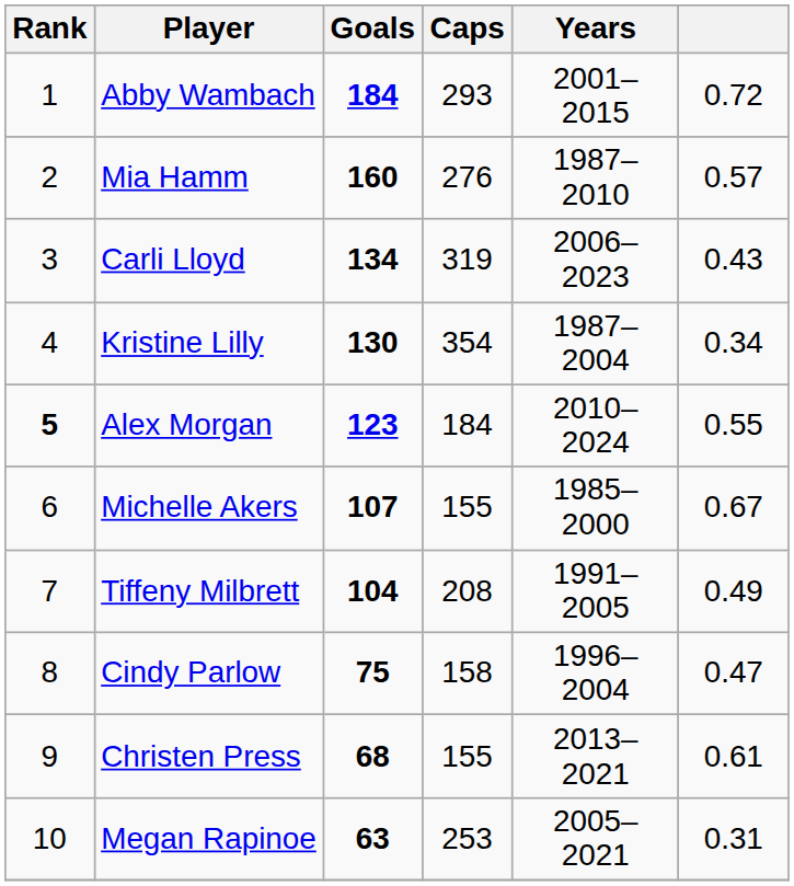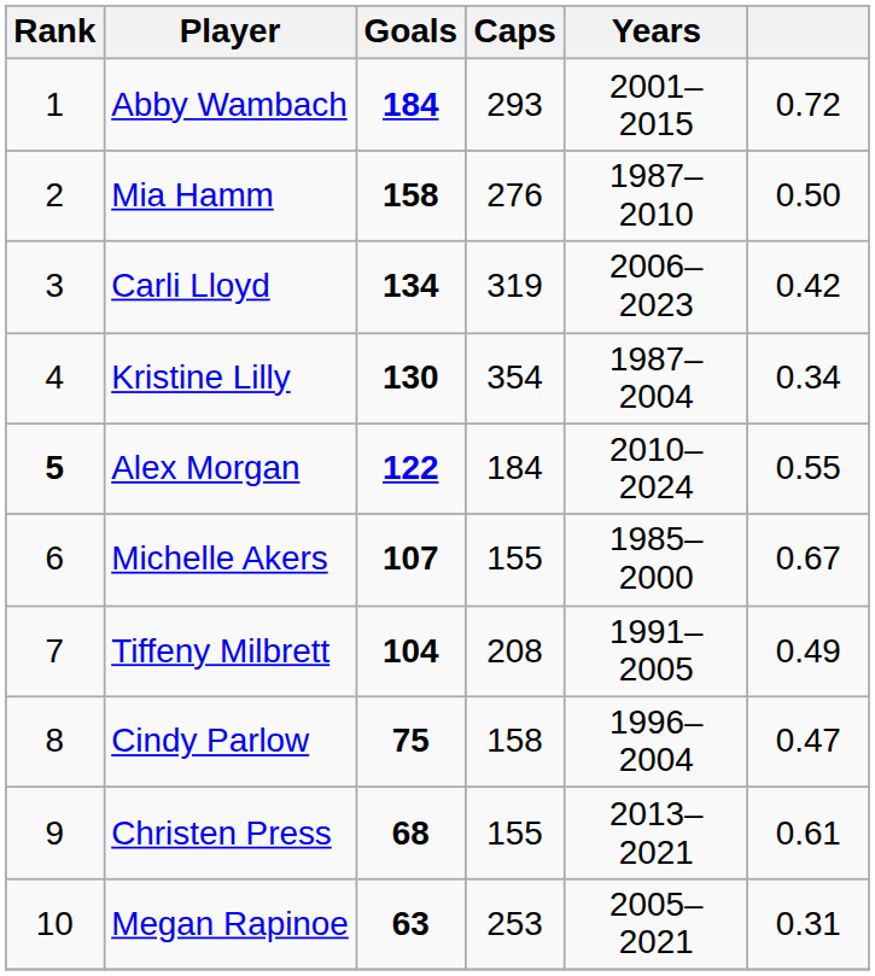Mia Hamm | Goals: 160 -> 158
Mia Hamm | column 6: 0.57 -> 0.50
Carli Lloyd | column 6: 0.43 -> 0.42
Alex Morgan | Goals: 123 -> 122
